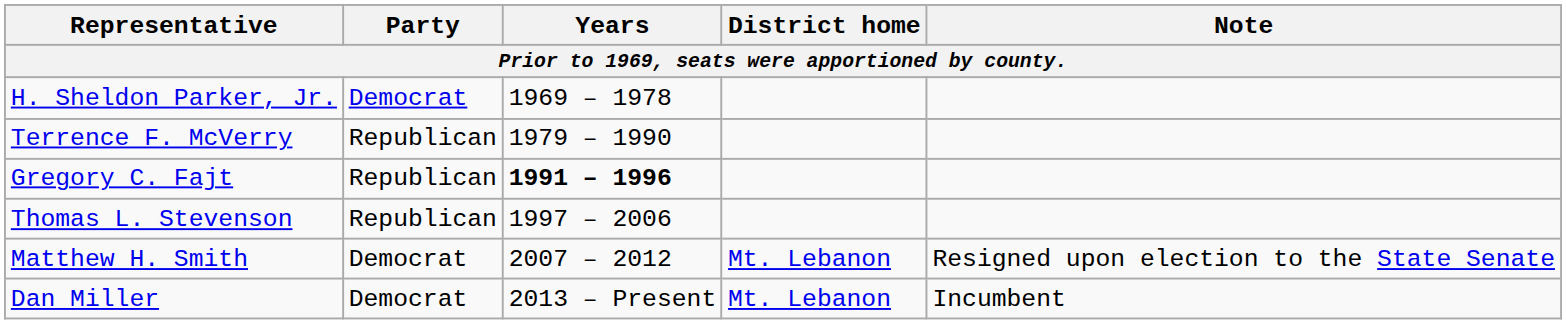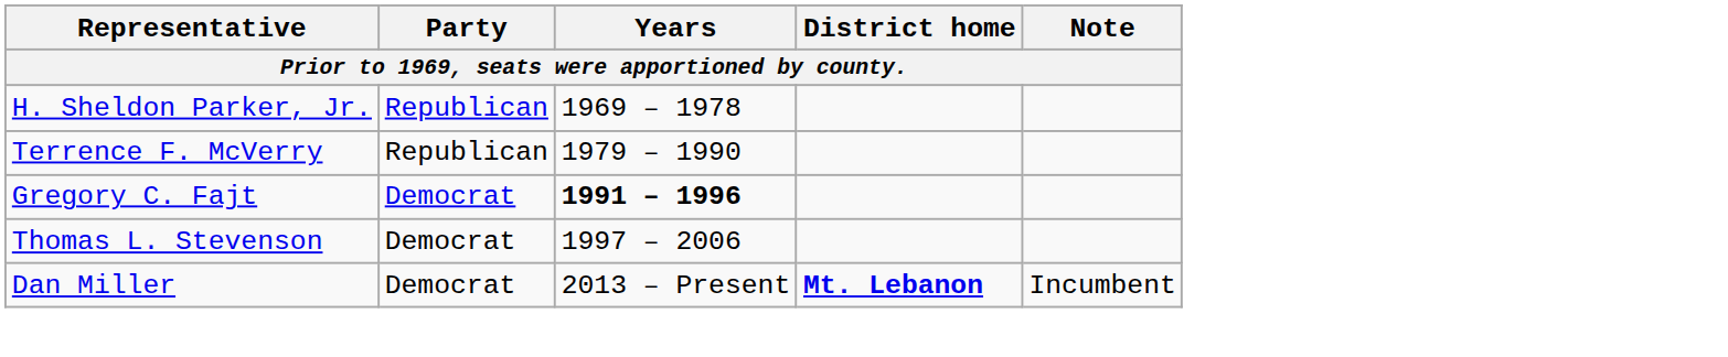H. Sheldon Parker, Jr. | Party: Democrat -> Republican
Gregory C. Fajt | Party: Republican -> Democrat
Thomas L. Stevenson | Party: Republican -> Democrat
- row: Matthew H. Smith | Democrat | 2007 – 2012 | Mt. Lebanon | Resigned upon election to the State Senate
Dan Miller | District home: normal -> bold
